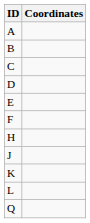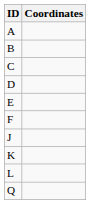- row: H
